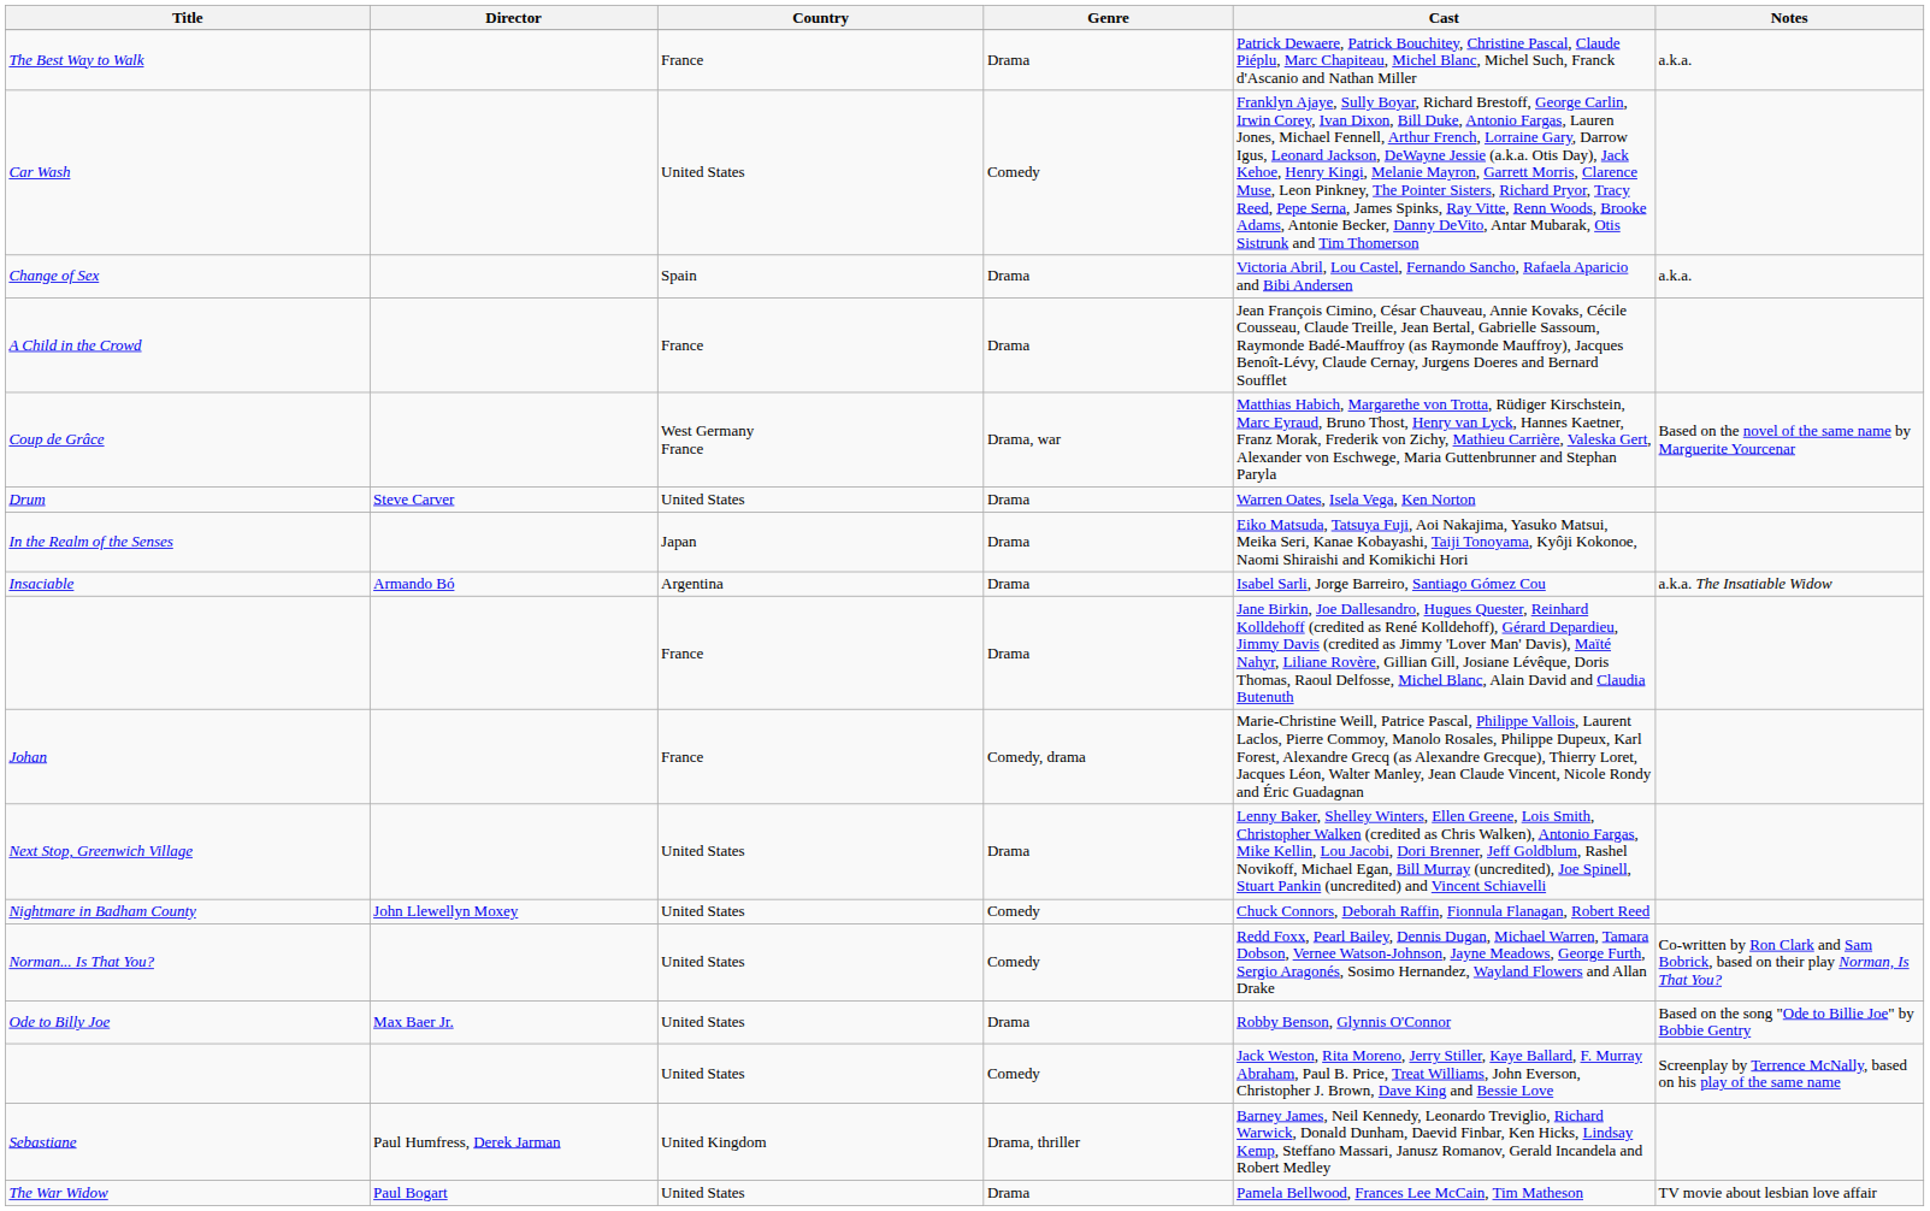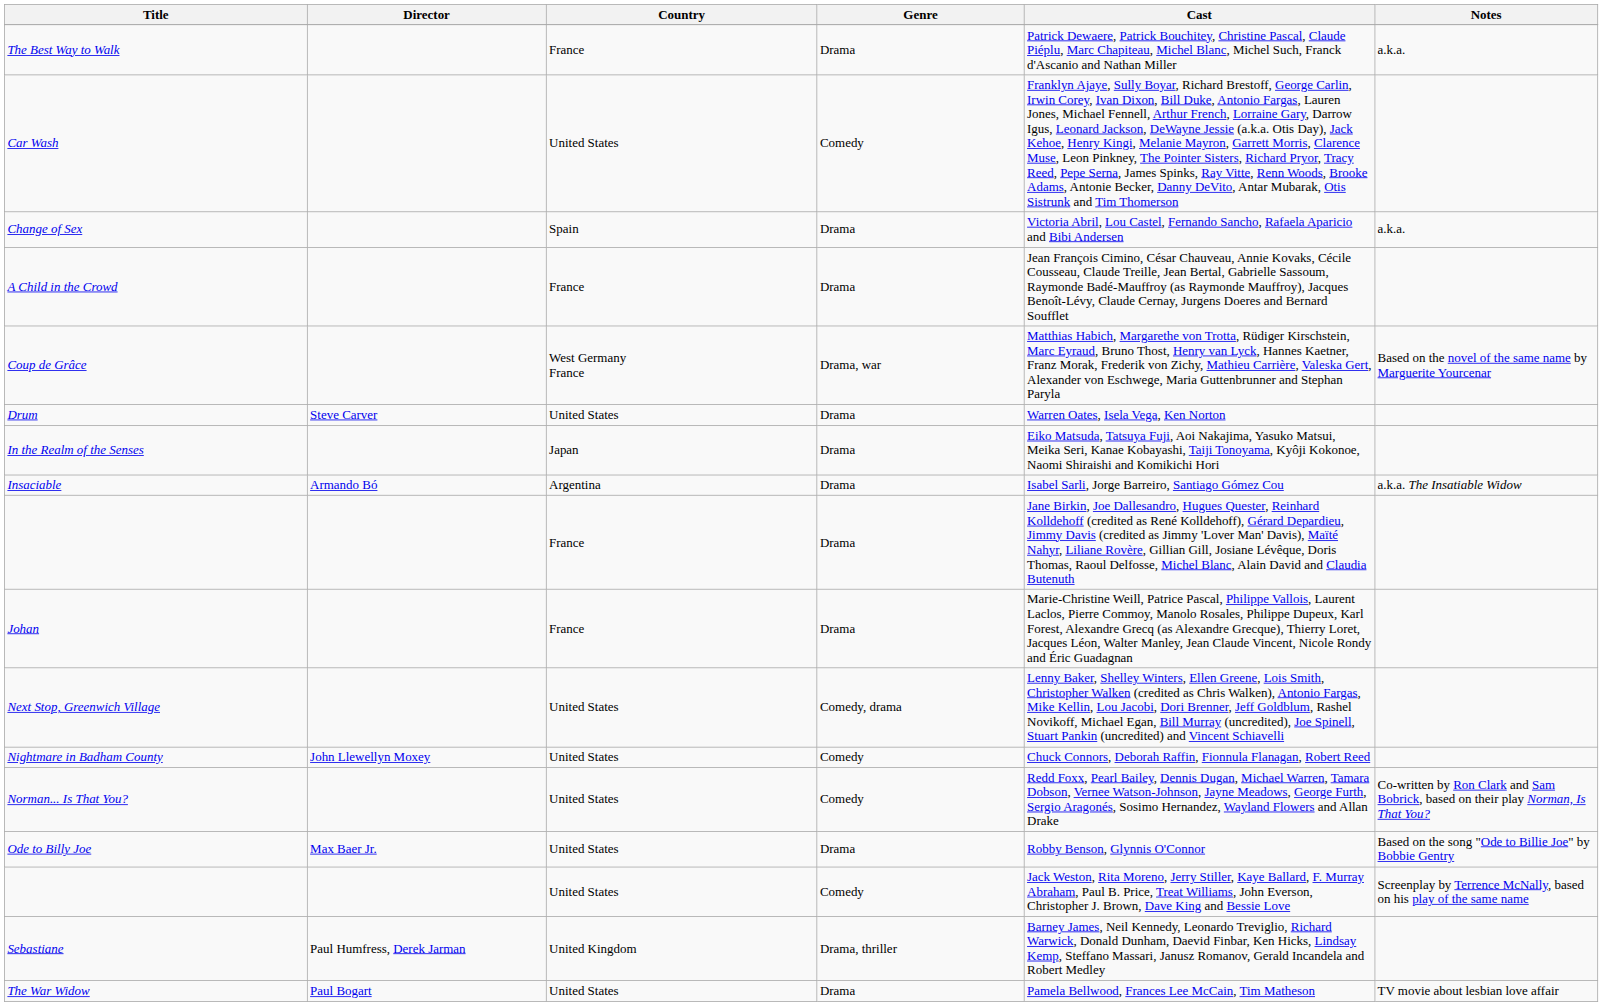Johan | Genre: Comedy, drama -> Drama
Next Stop, Greenwich Village | Genre: Drama -> Comedy, drama
